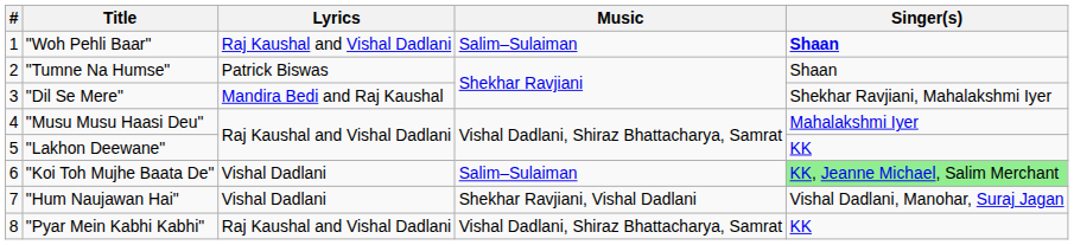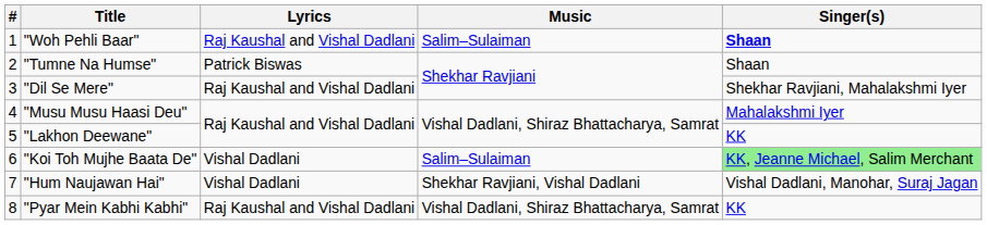"Dil Se Mere" | Lyrics: Mandira Bedi and Raj Kaushal -> Raj Kaushal and Vishal Dadlani
